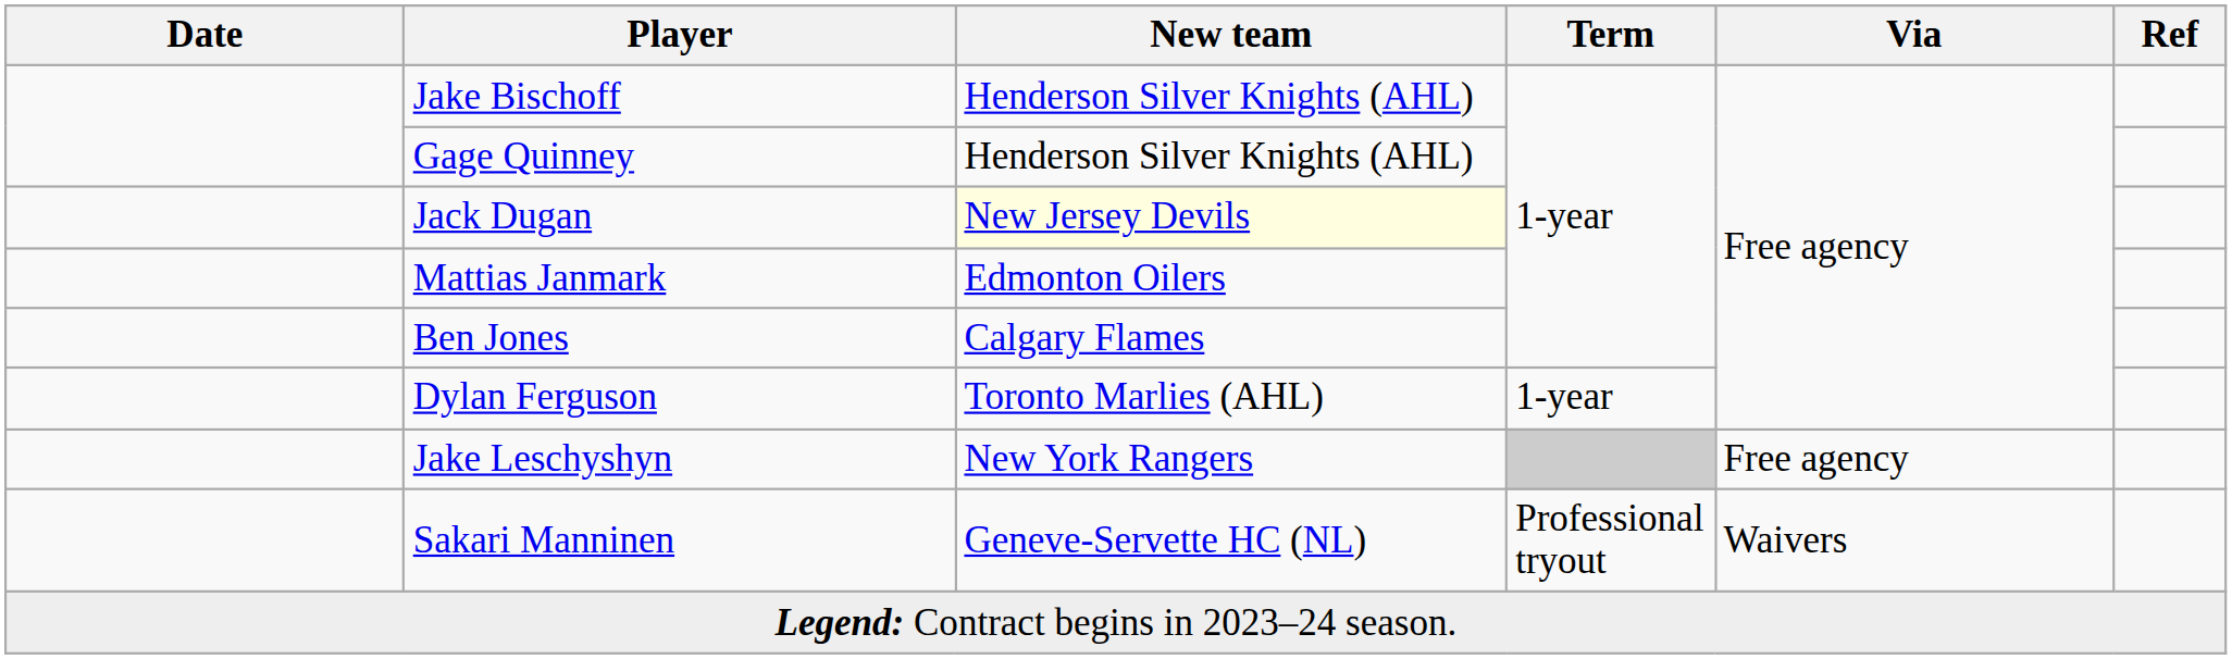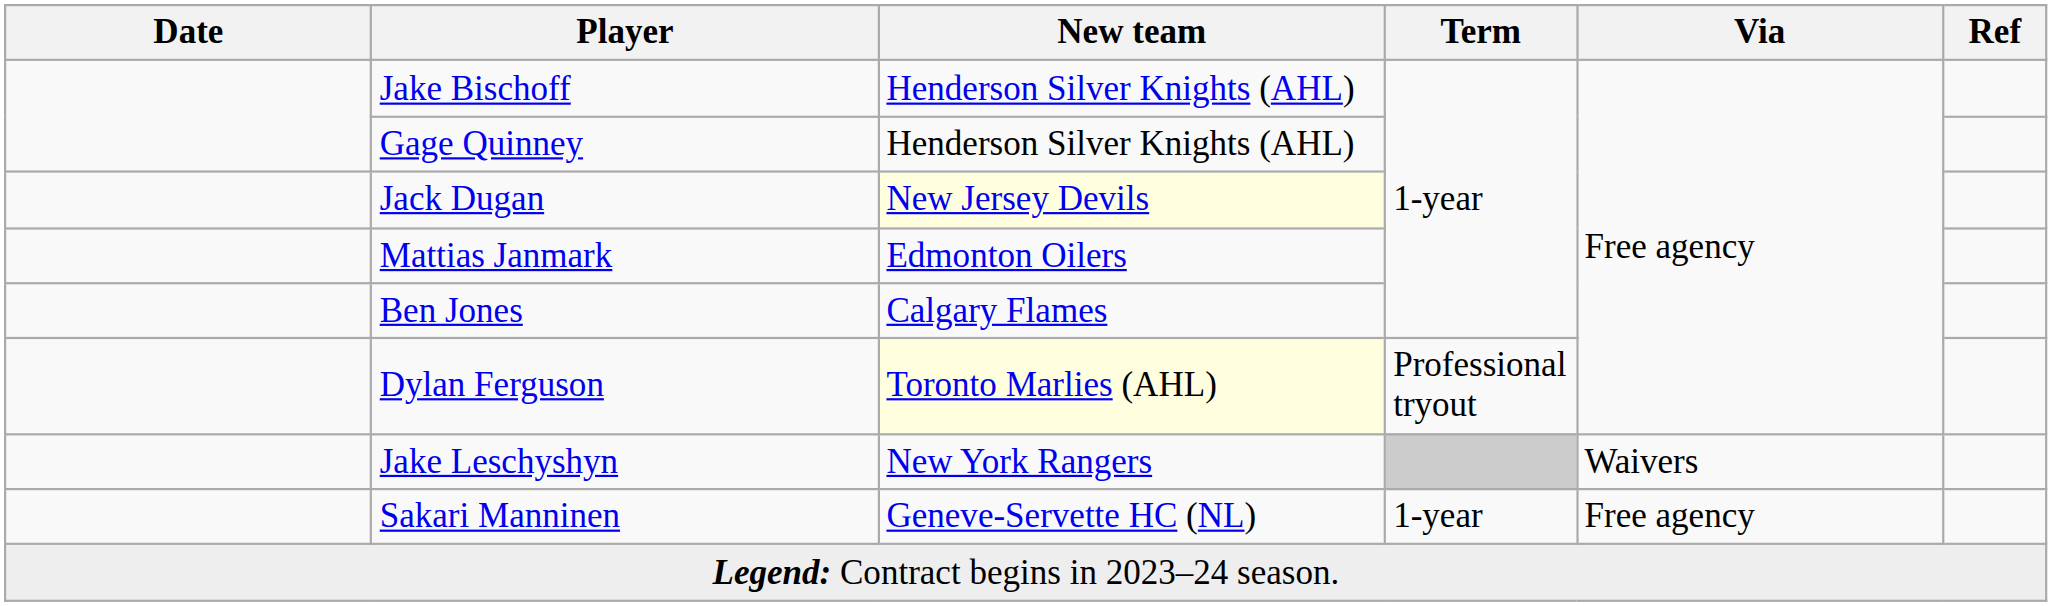Dylan Ferguson | New team: no background -> lightyellow background
Dylan Ferguson | Term: 1-year -> Professional tryout
Jake Leschyshyn | Via: Free agency -> Waivers
Sakari Manninen | Term: Professional tryout -> 1-year
Sakari Manninen | Via: Waivers -> Free agency
